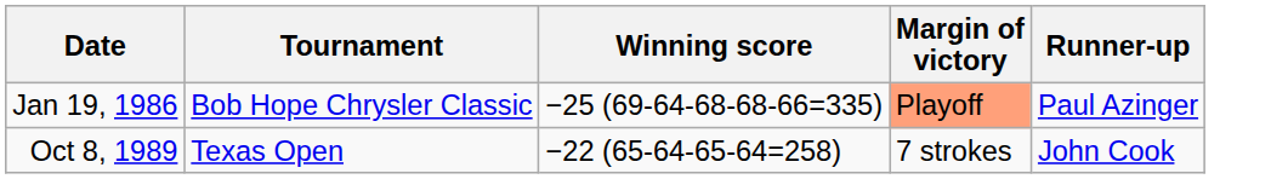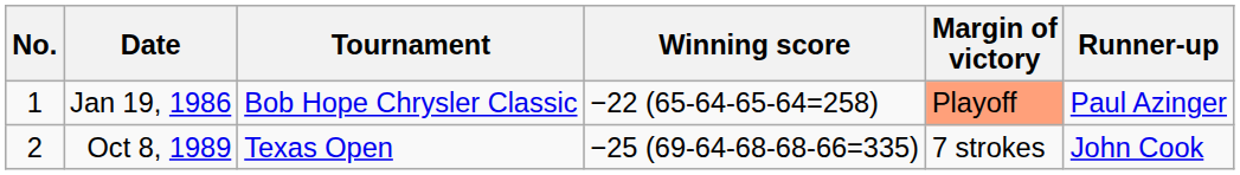+ column: No. | 1 | 2
Jan 19, 1986 | Winning score: −25 (69-64-68-68-66=335) -> −22 (65-64-65-64=258)
Oct 8, 1989 | Winning score: −22 (65-64-65-64=258) -> −25 (69-64-68-68-66=335)
